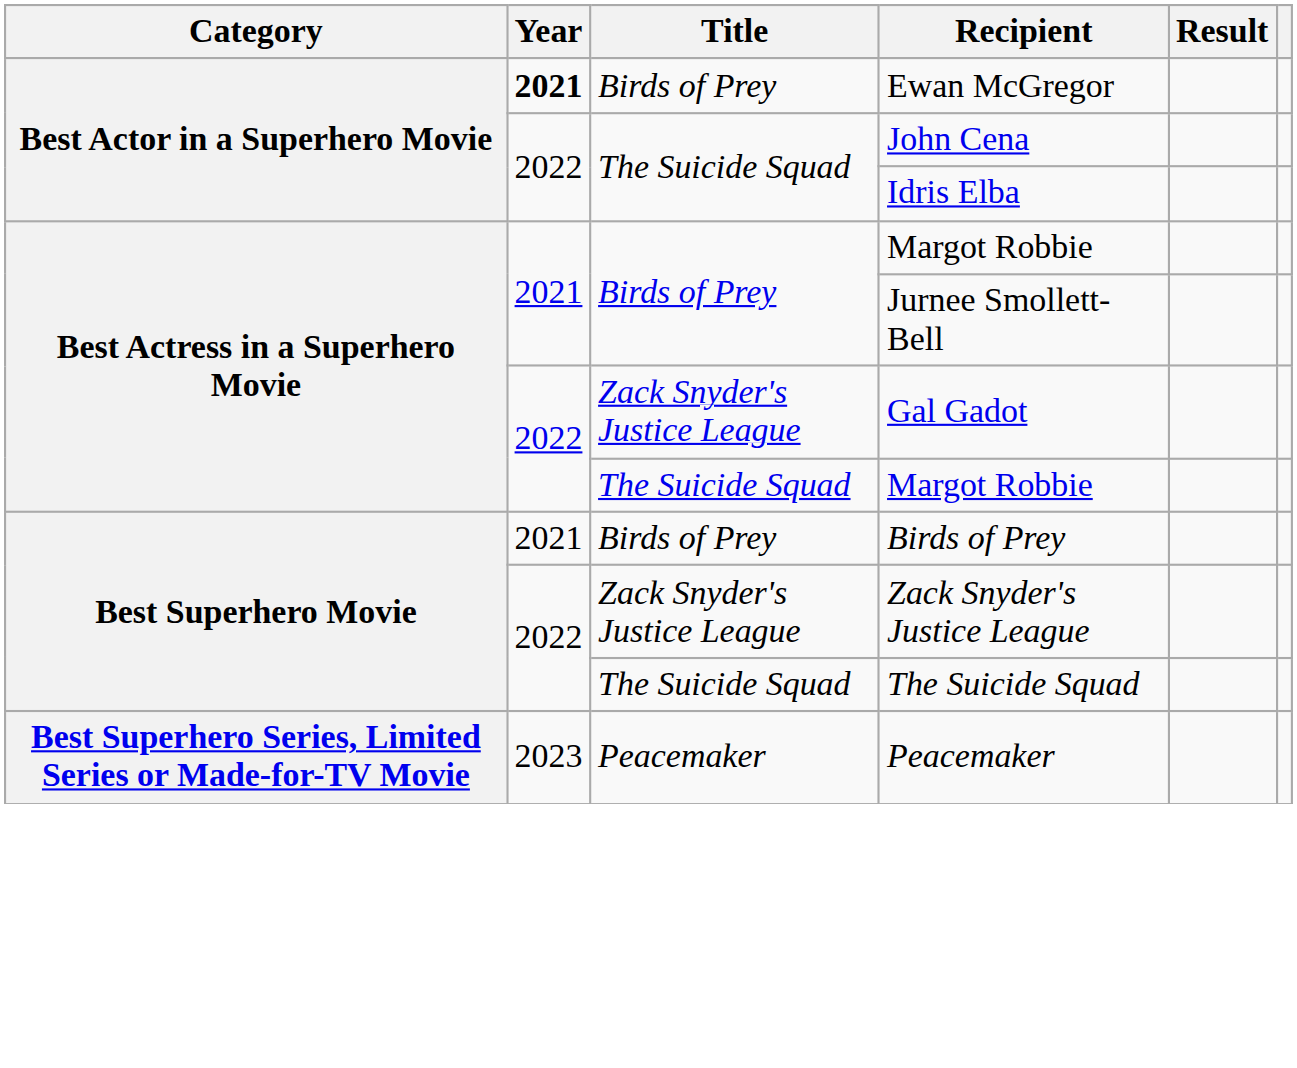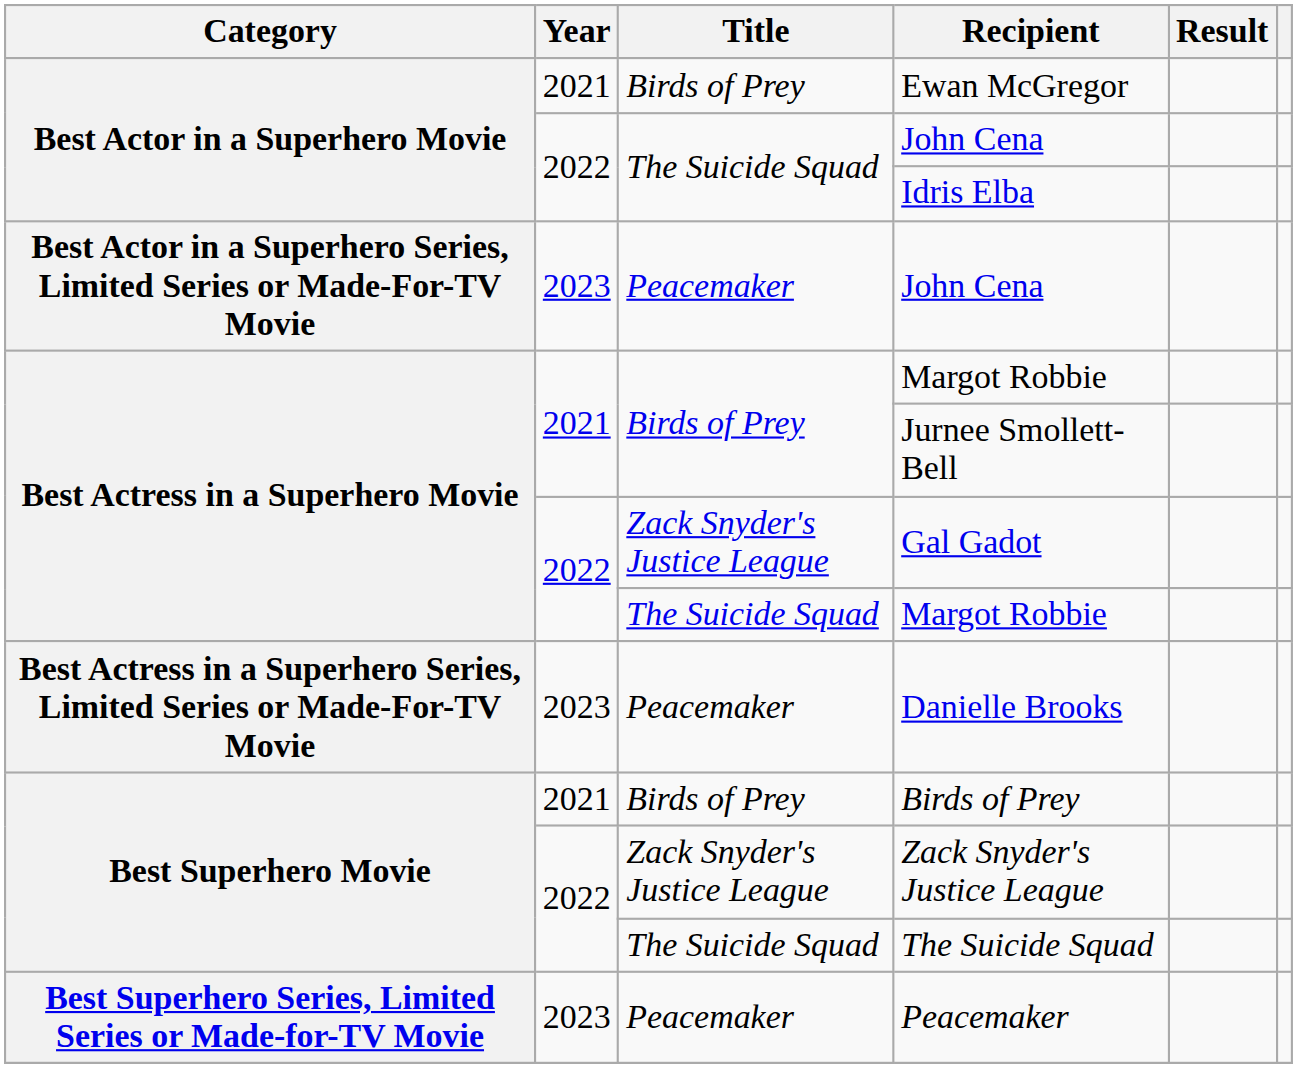Ewan McGregor | Year: bold -> normal
+ row: Best Actor in a Superhero Series, Limited Series or Made-For-TV Movie | 2023 | Peacemaker | John Cena
+ row: Best Actress in a Superhero Series, Limited Series or Made-For-TV Movie | 2023 | Peacemaker | Danielle Brooks
